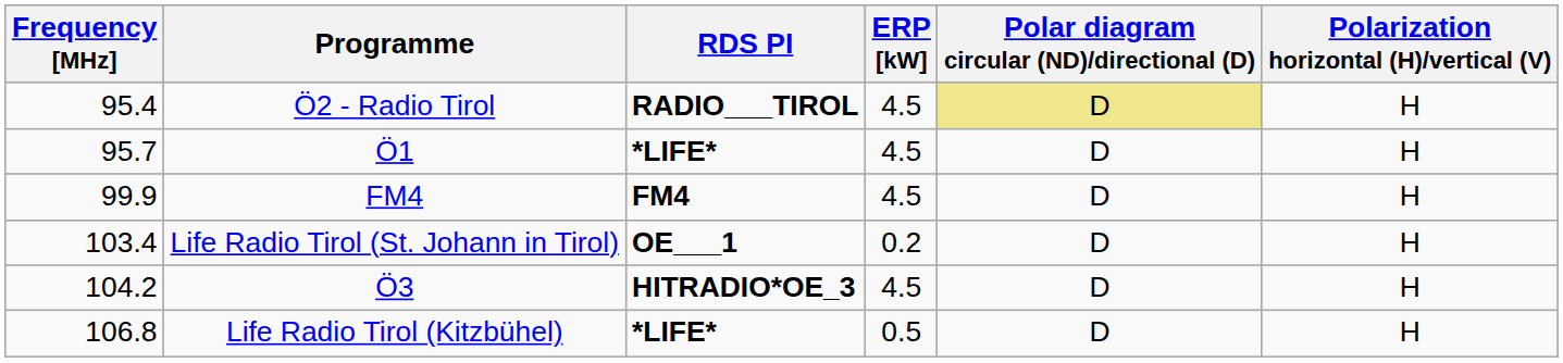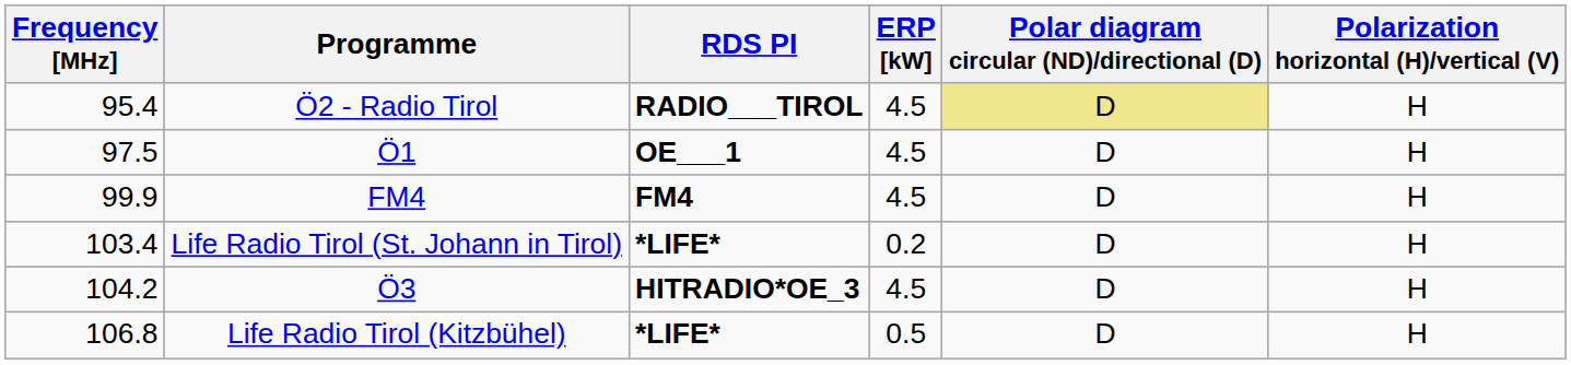Ö1 | Frequency [MHz]: 95.7 -> 97.5
Ö1 | RDS PI: *LIFE* -> OE___1
Life Radio Tirol (St. Johann in Tirol) | RDS PI: OE___1 -> *LIFE*
